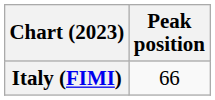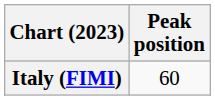Italy (FIMI) | Peak position: 66 -> 60
